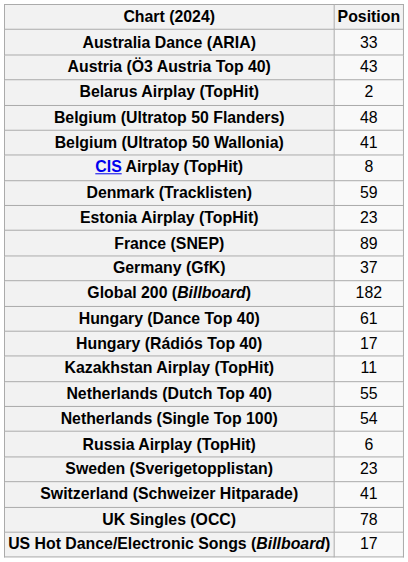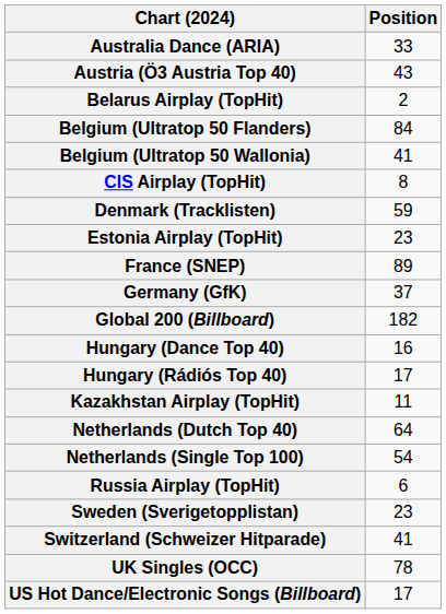Belgium (Ultratop 50 Flanders) | Position: 48 -> 84
Hungary (Dance Top 40) | Position: 61 -> 16
Netherlands (Dutch Top 40) | Position: 55 -> 64
